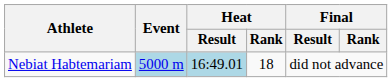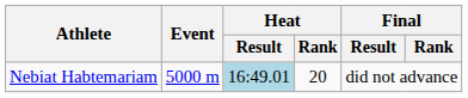Nebiat Habtemariam | Event: lightblue background -> no background
Nebiat Habtemariam | Heat / Rank: 18 -> 20
